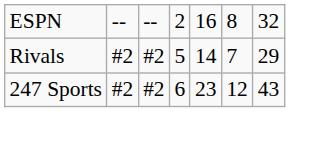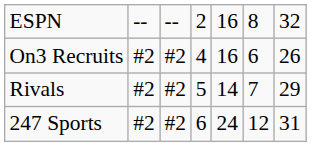+ row: On3 Recruits | #2 | #2 | 4 | 16 | 6 | 26
247 Sports | column 5: 23 -> 24
247 Sports | column 7: 43 -> 31
